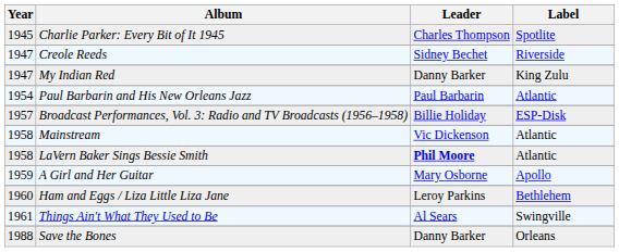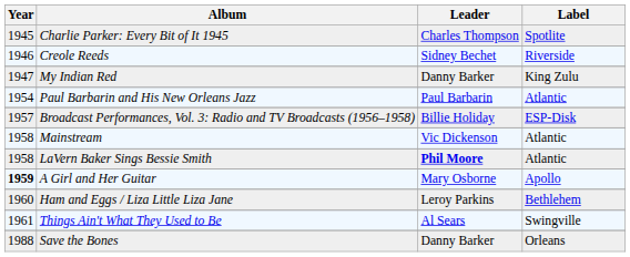Creole Reeds | Year: 1947 -> 1946
A Girl and Her Guitar | Year: normal -> bold
